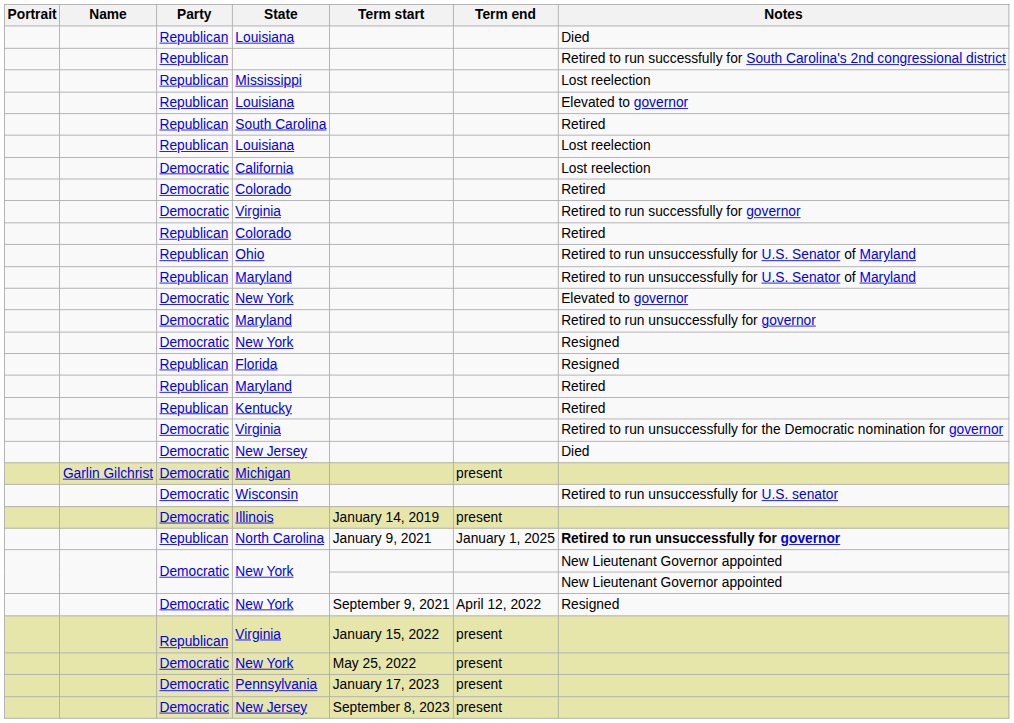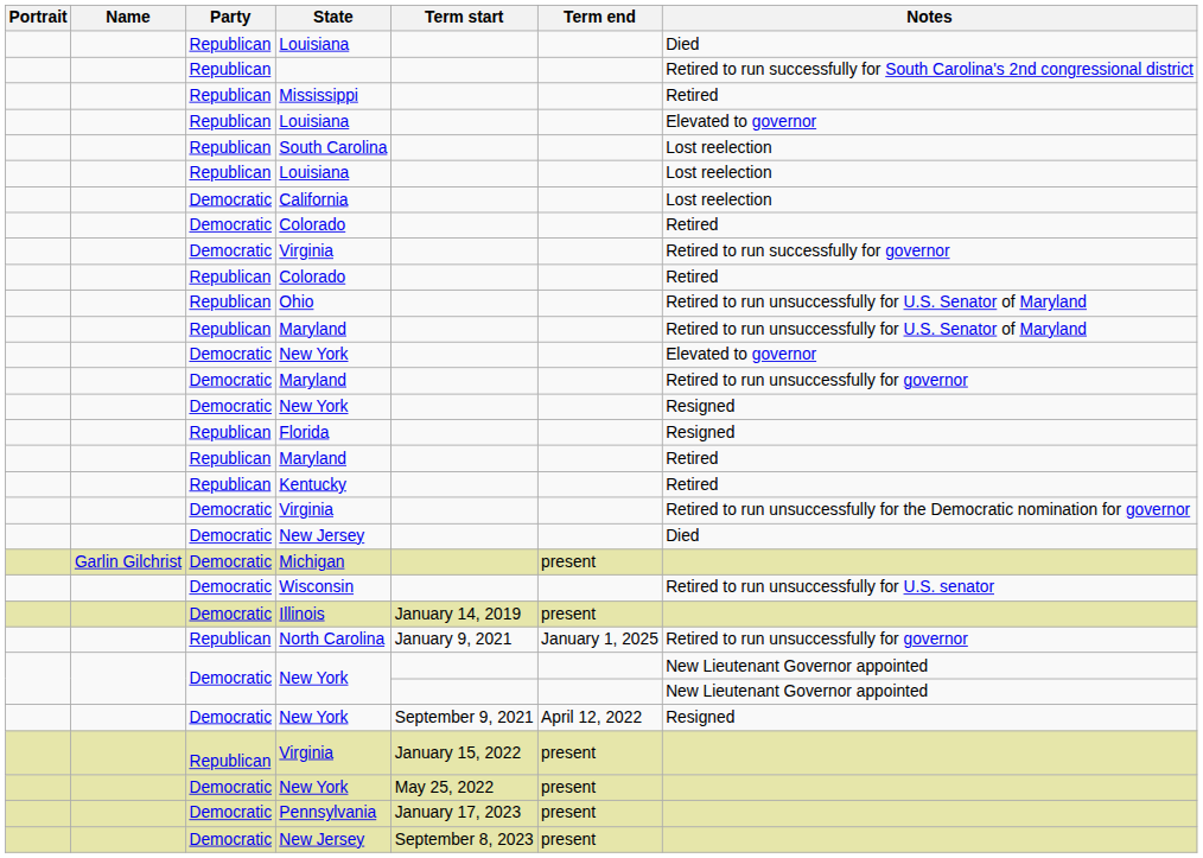Mississippi | Notes: Lost reelection -> Retired
South Carolina | Notes: Retired -> Lost reelection
North Carolina | Notes: bold -> normal
